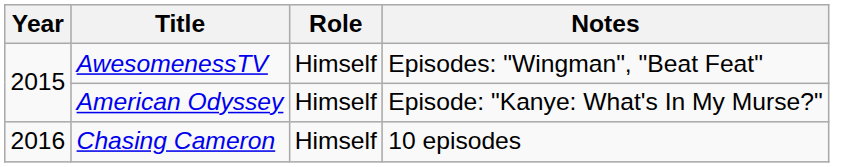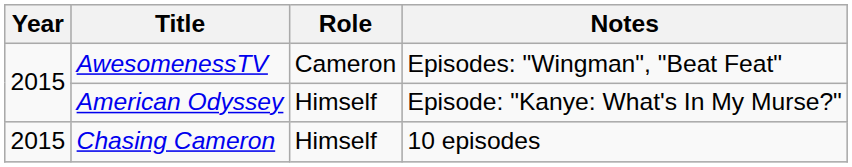AwesomenessTV | Role: Himself -> Cameron
Chasing Cameron | Year: 2016 -> 2015
